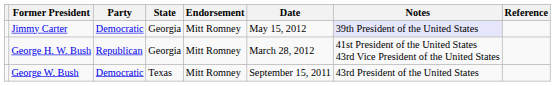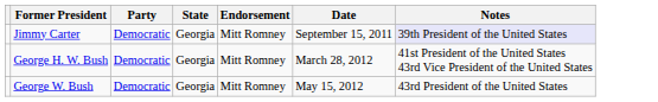- column: Reference
Jimmy Carter | Date: May 15, 2012 -> September 15, 2011
George H. W. Bush | Party: Republican -> Democratic
George W. Bush | State: Texas -> Georgia
George W. Bush | Date: September 15, 2011 -> May 15, 2012
